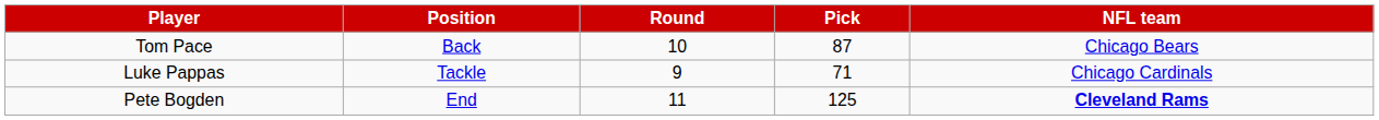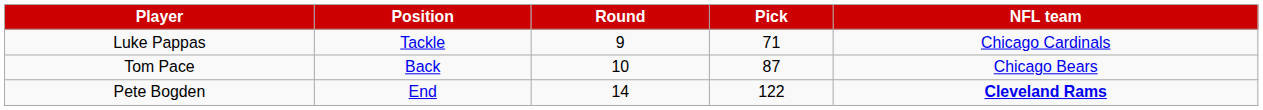rows swapped: Luke Pappas <-> Tom Pace
Pete Bogden | Round: 11 -> 14
Pete Bogden | Pick: 125 -> 122
